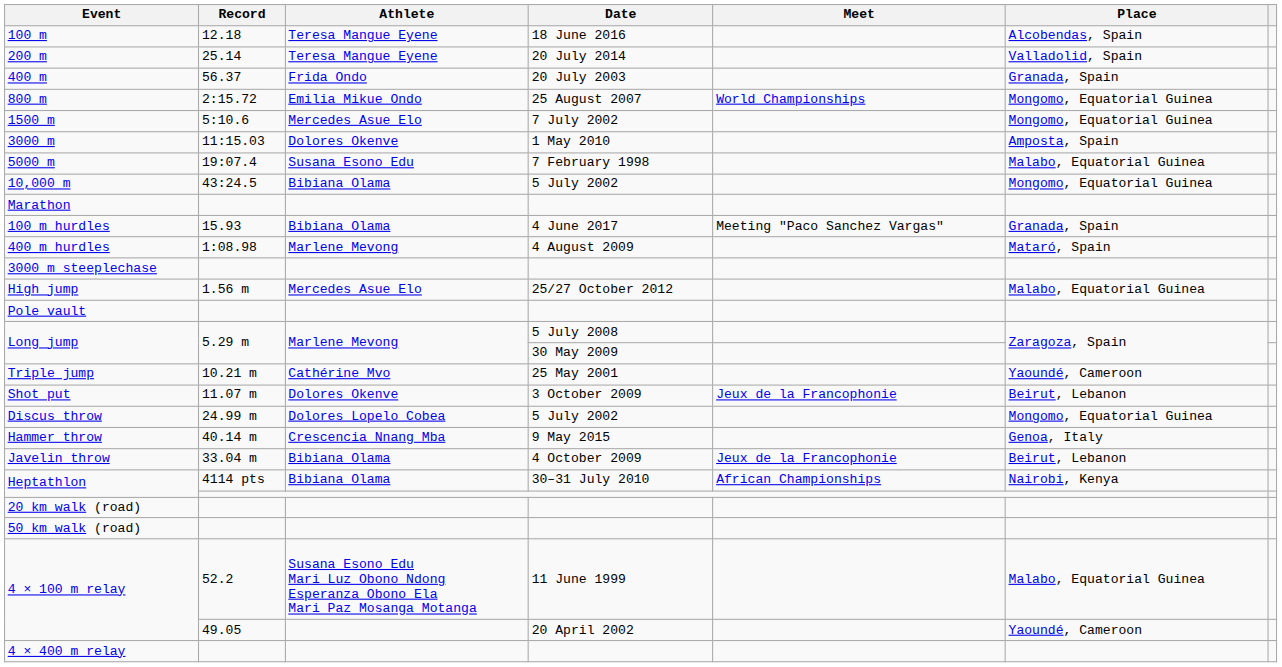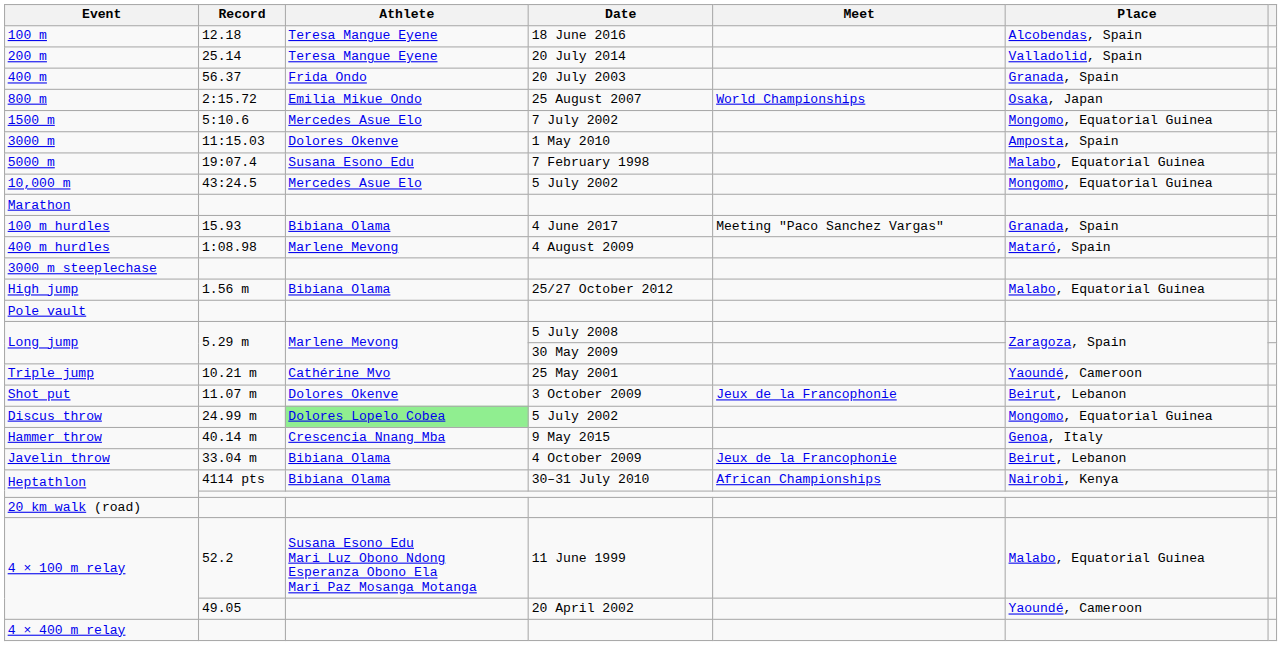800 m | Place: Mongomo, Equatorial Guinea -> Osaka, Japan
10,000 m | Athlete: Bibiana Olama -> Mercedes Asue Elo
High jump | Athlete: Mercedes Asue Elo -> Bibiana Olama
Discus throw | Athlete: no background -> lightgreen background
- row: 50 km walk (road)
